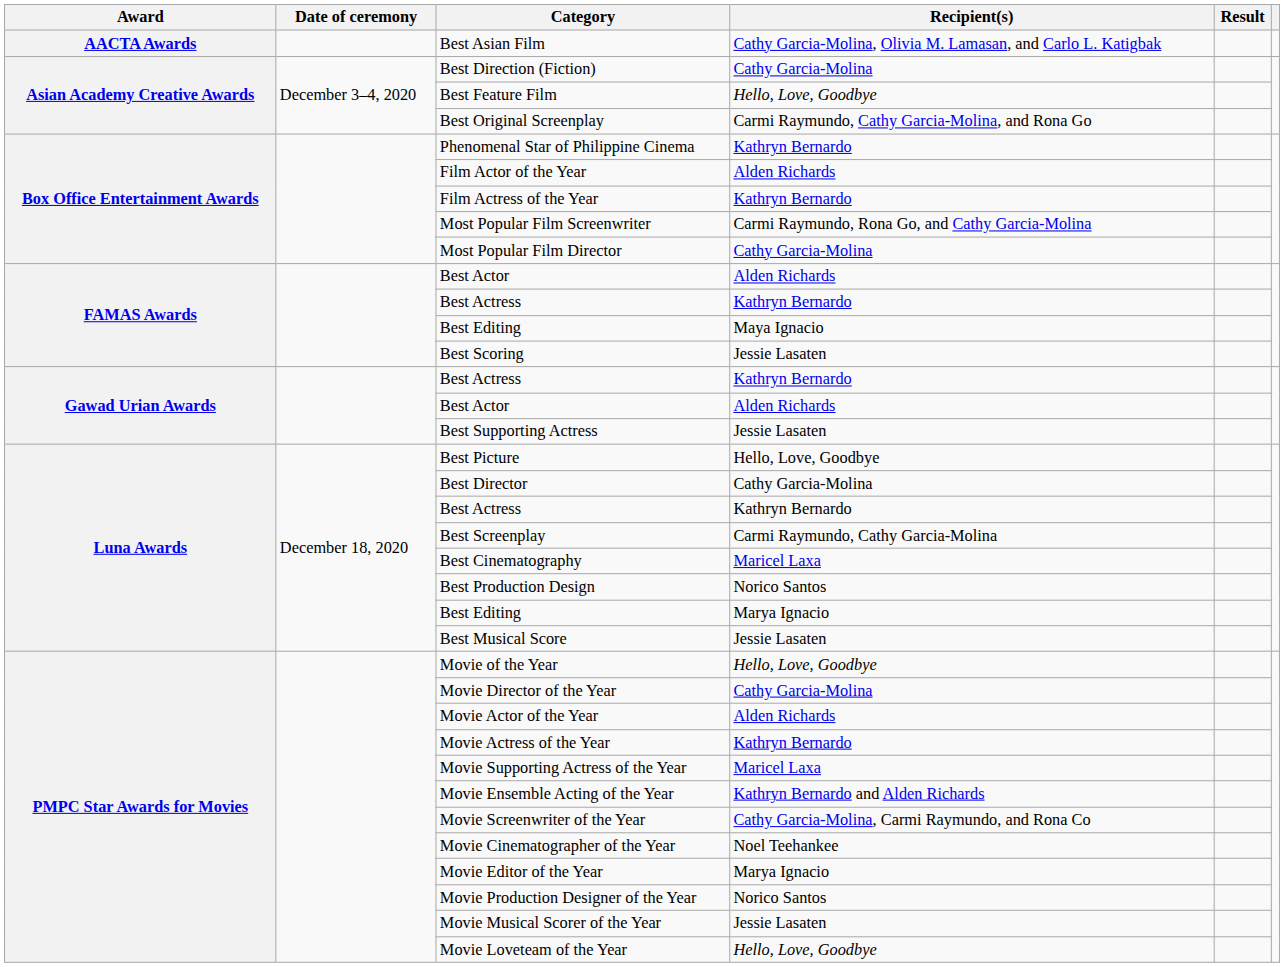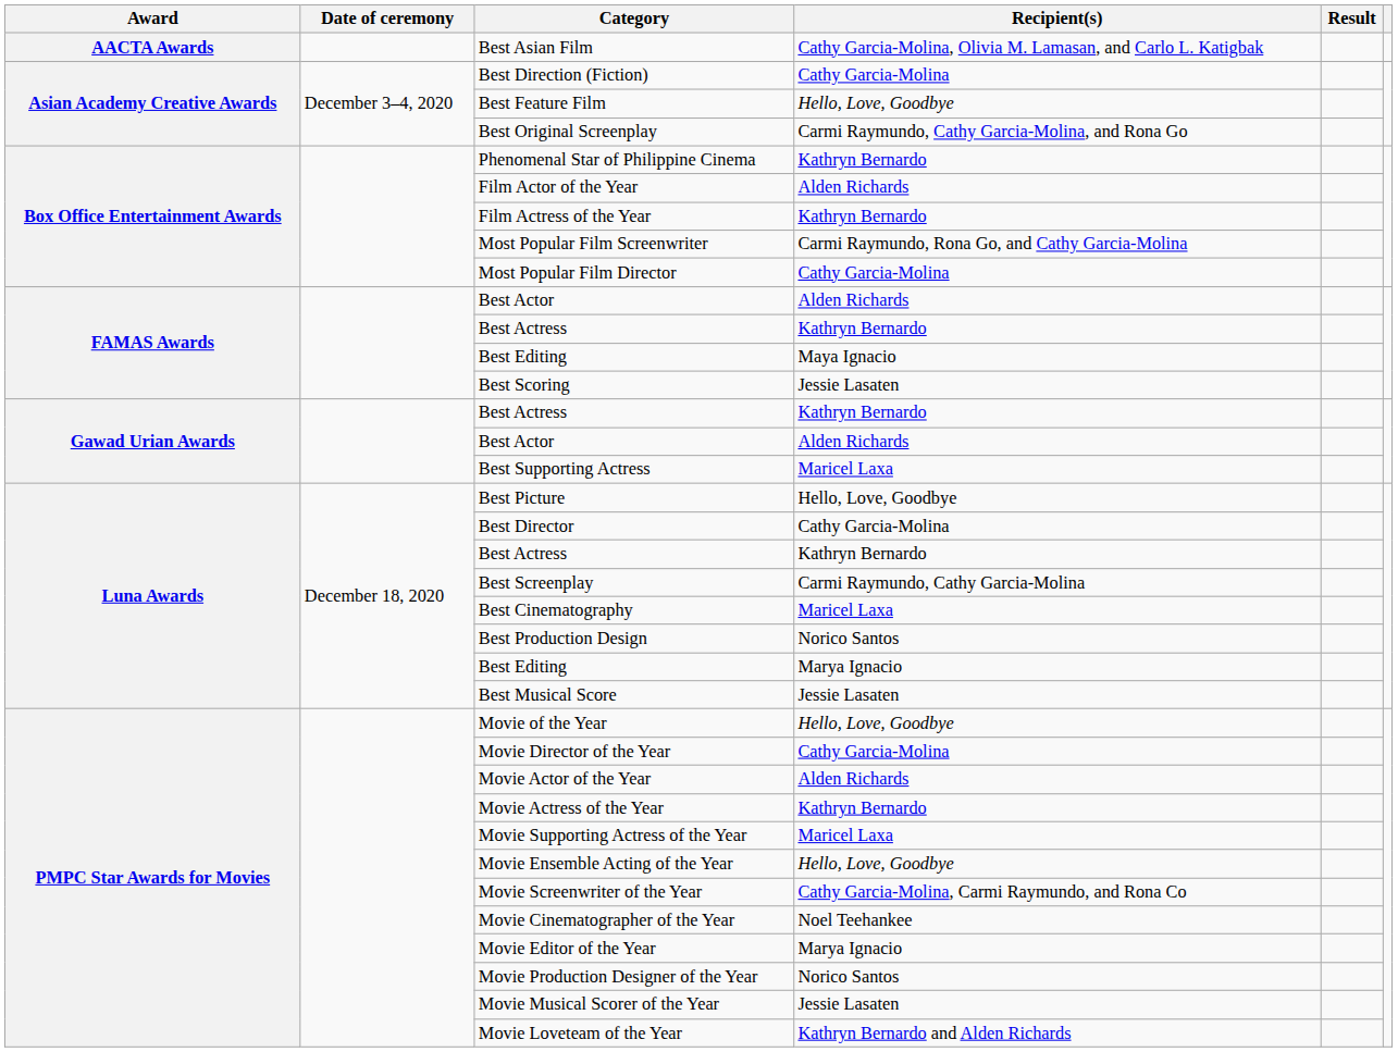Best Supporting Actress | Recipient(s): Jessie Lasaten -> Maricel Laxa
Movie Ensemble Acting of the Year | Recipient(s): Kathryn Bernardo and Alden Richards -> Hello, Love, Goodbye
Movie Loveteam of the Year | Recipient(s): Hello, Love, Goodbye -> Kathryn Bernardo and Alden Richards
